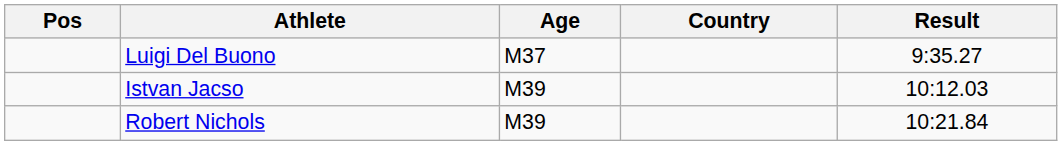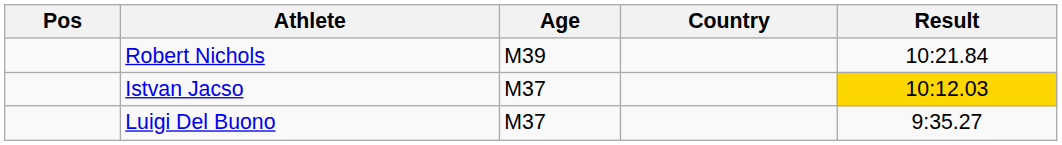rows swapped: Luigi Del Buono <-> Robert Nichols
Istvan Jacso | Age: M39 -> M37
Istvan Jacso | Result: no background -> gold background
